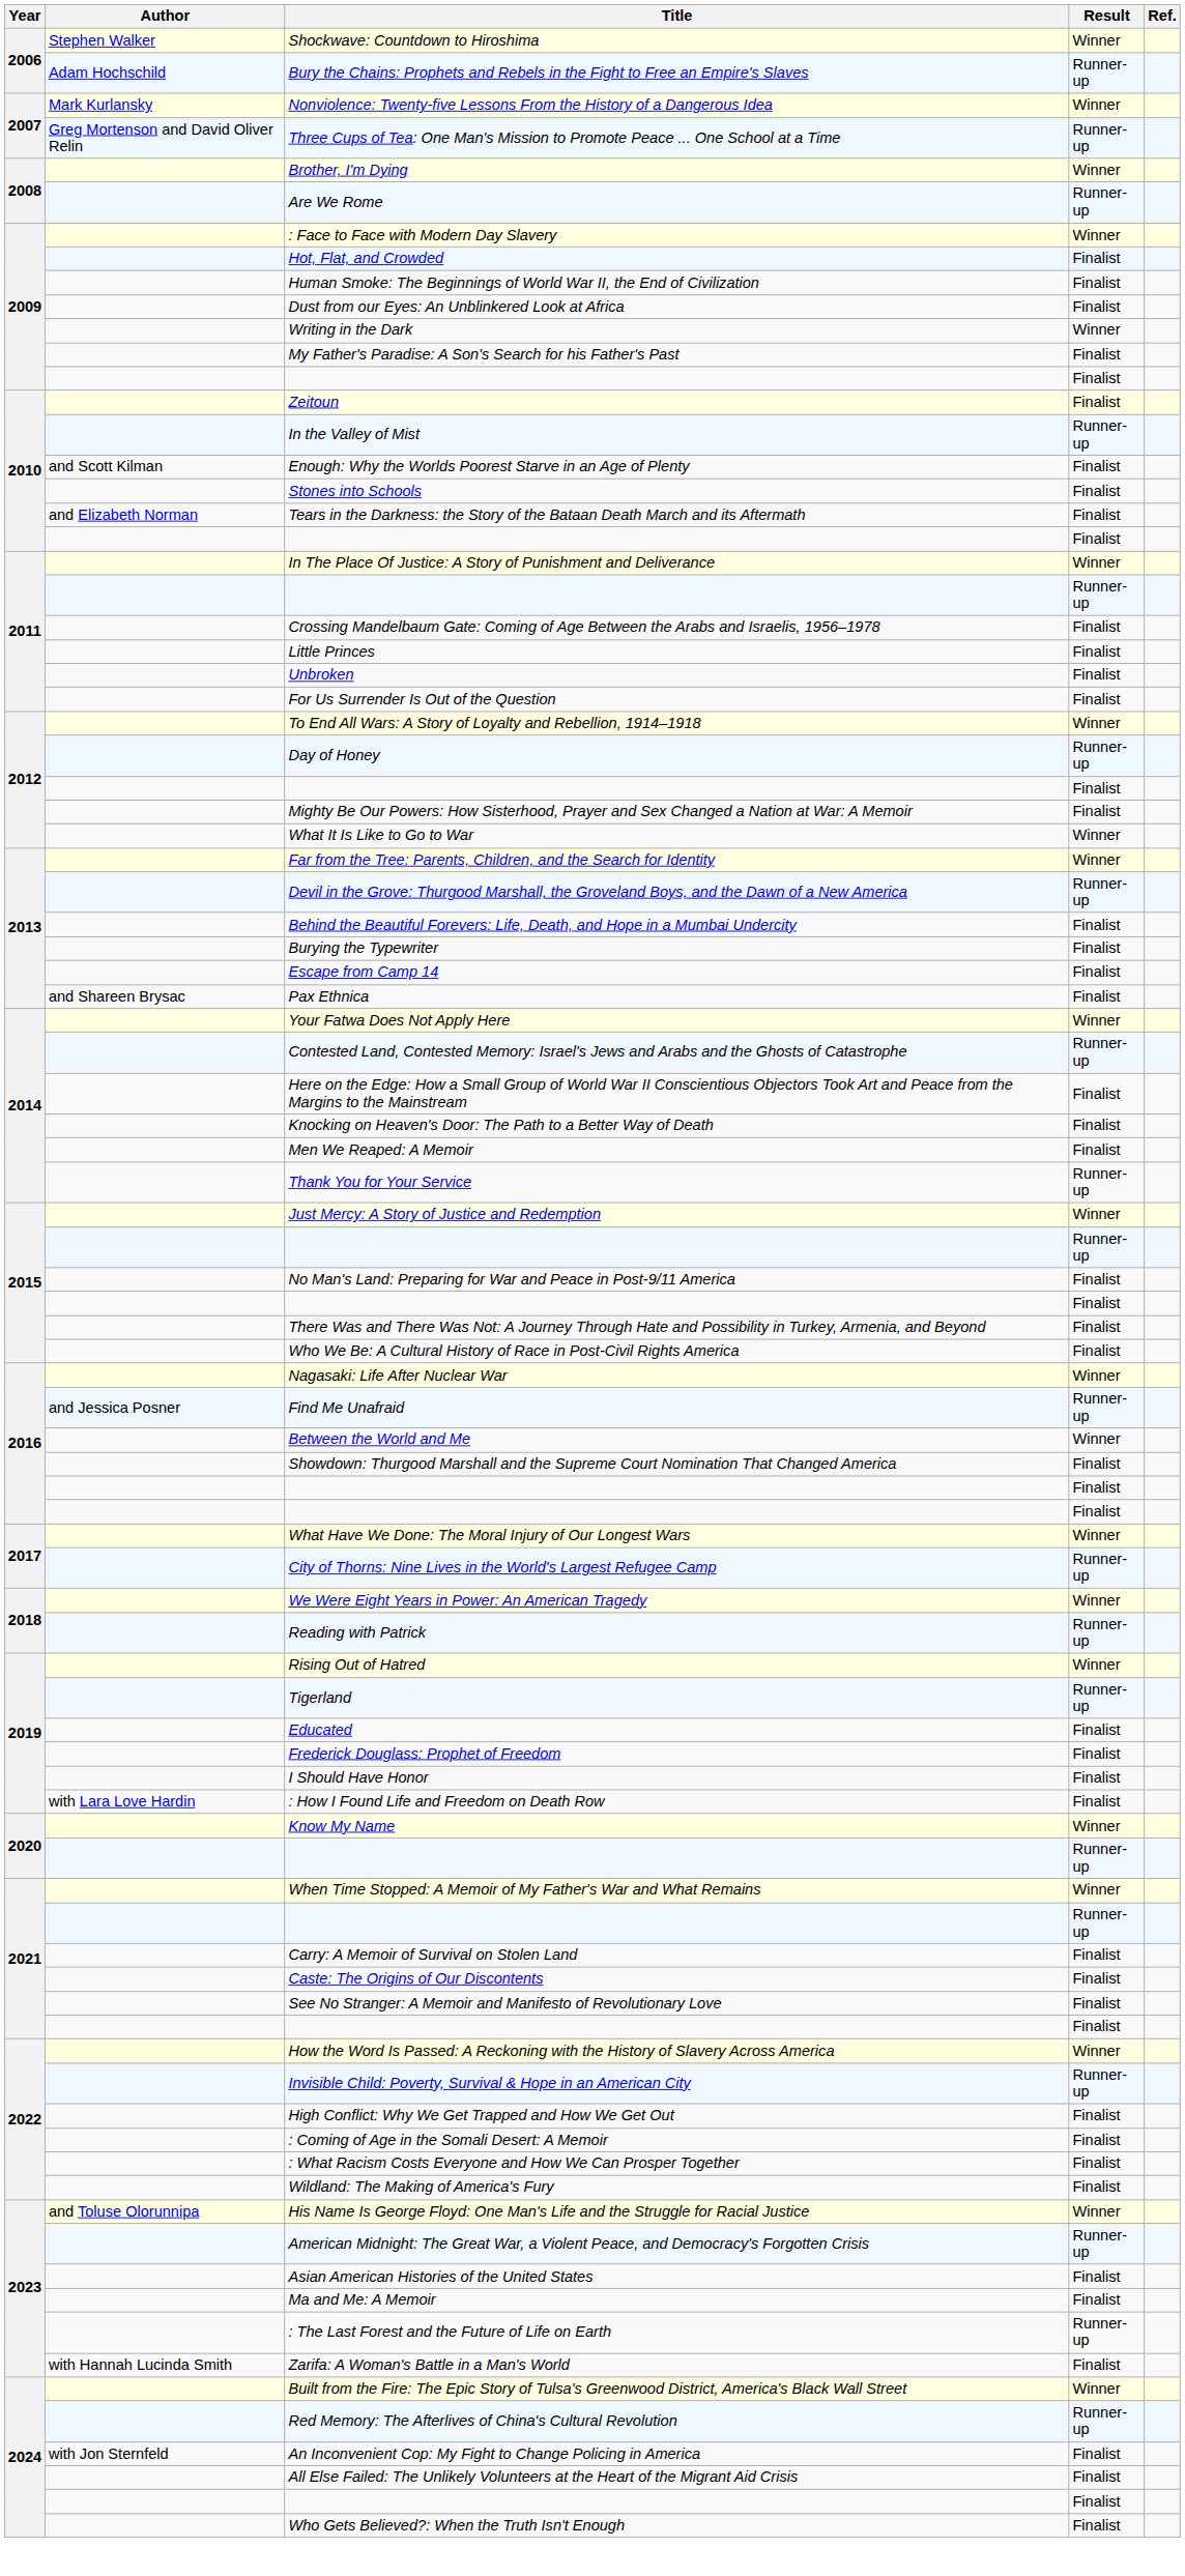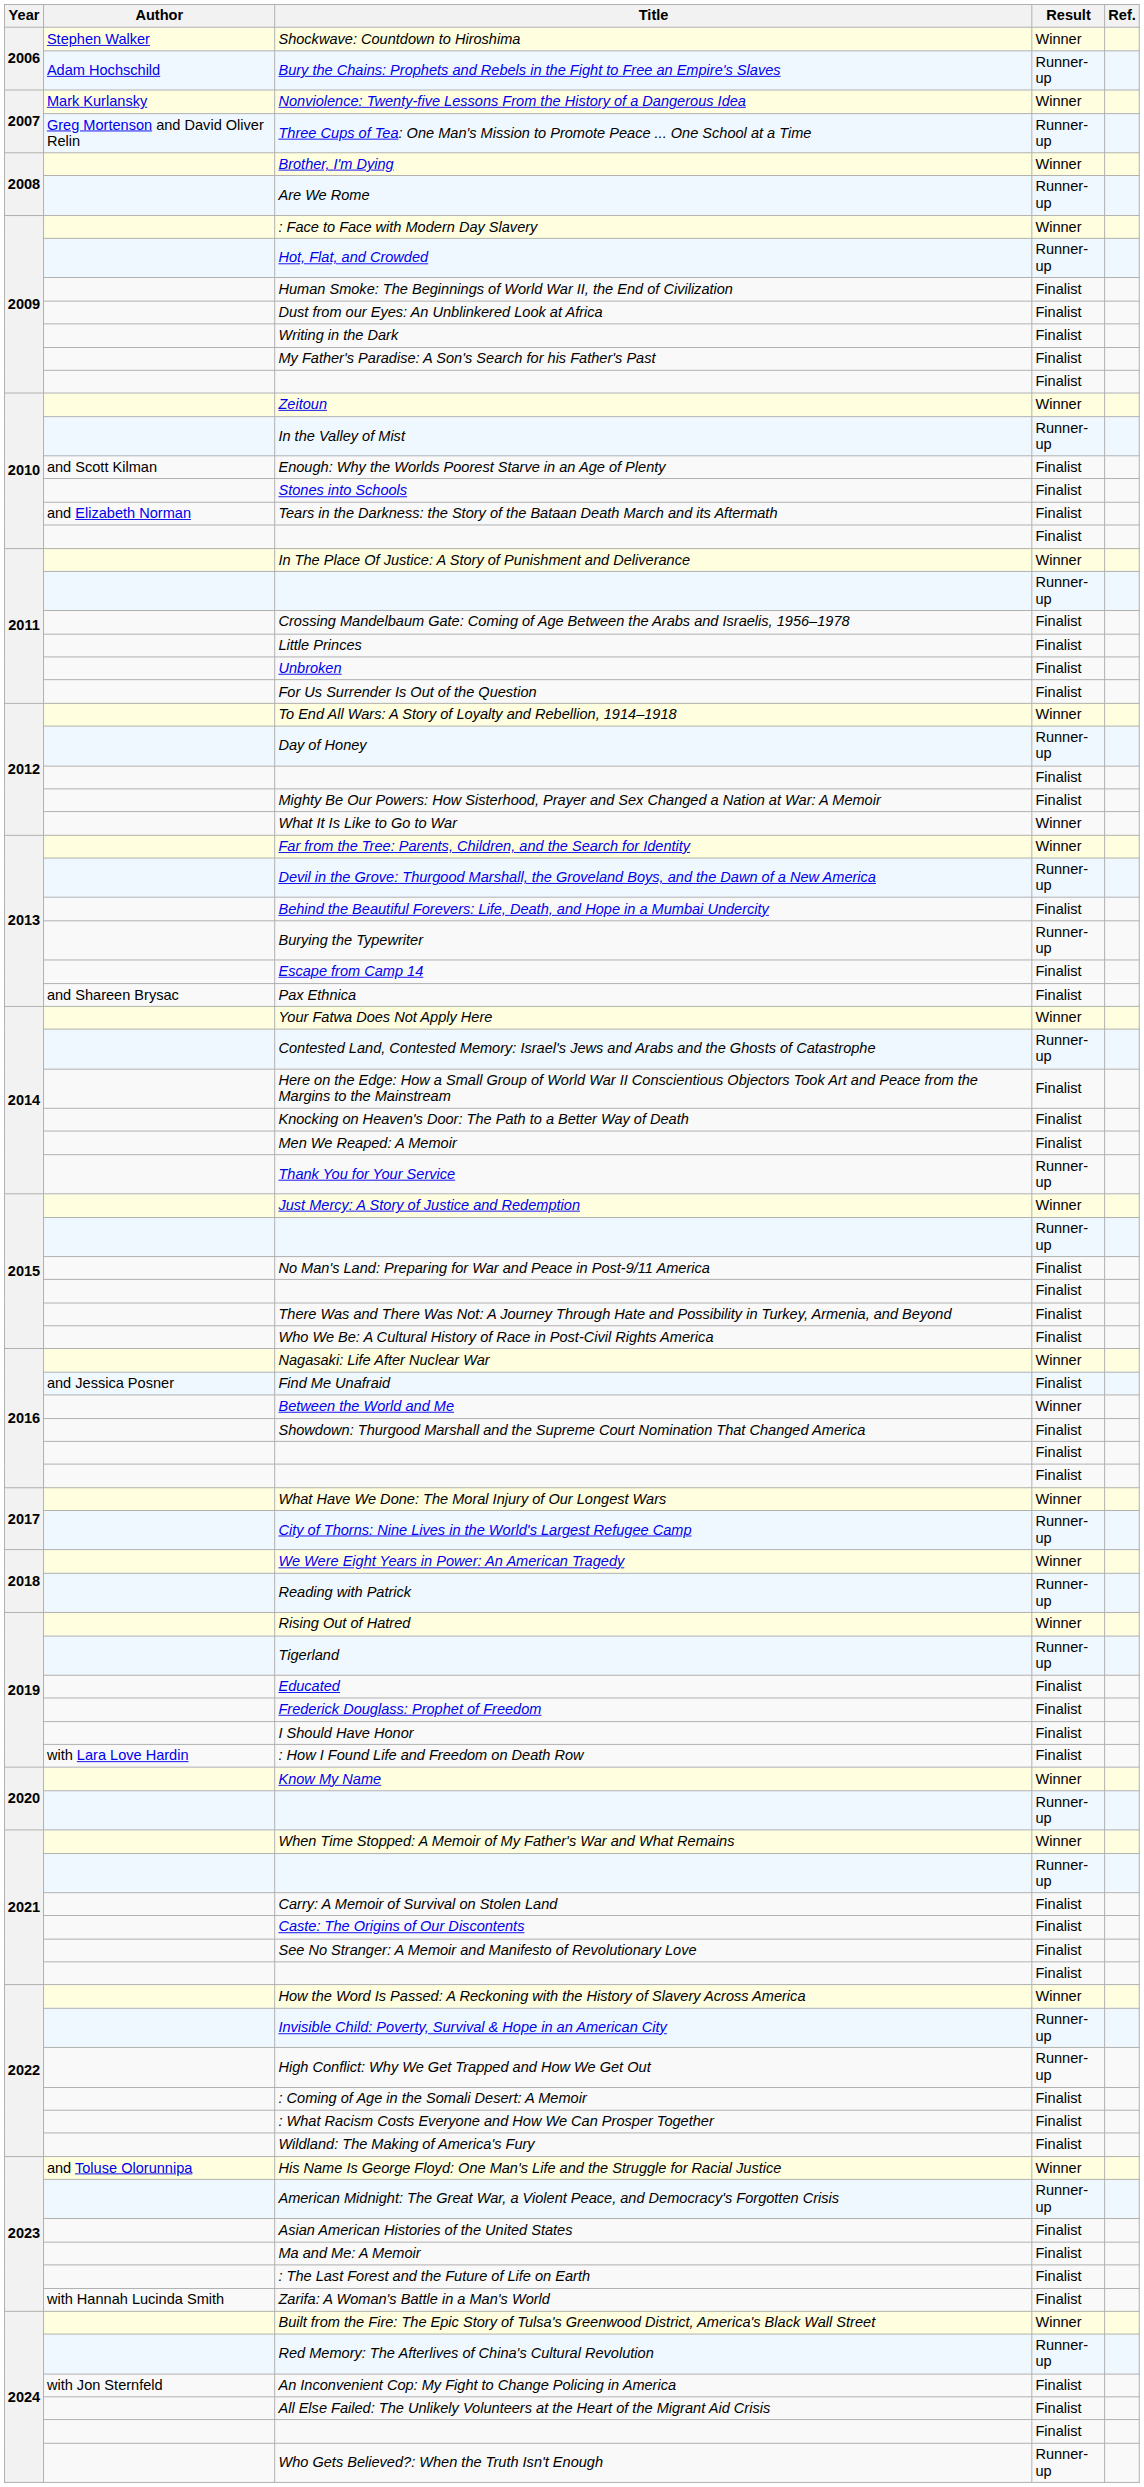Hot, Flat, and Crowded | Result: Finalist -> Runner-up
Writing in the Dark | Result: Winner -> Finalist
Zeitoun | Result: Finalist -> Winner
Burying the Typewriter | Result: Finalist -> Runner-up
Find Me Unafraid | Result: Runner-up -> Finalist
High Conflict: Why We Get Trapped and How We Get Out | Result: Finalist -> Runner-up
: The Last Forest and the Future of Life on Earth | Result: Runner-up -> Finalist
Who Gets Believed?: When the Truth Isn't Enough | Result: Finalist -> Runner-up
